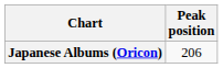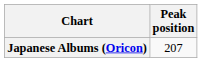Japanese Albums (Oricon) | Peak position: 206 -> 207
